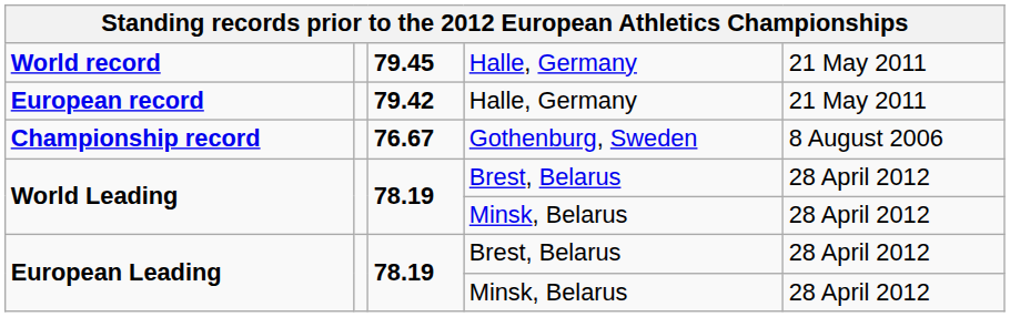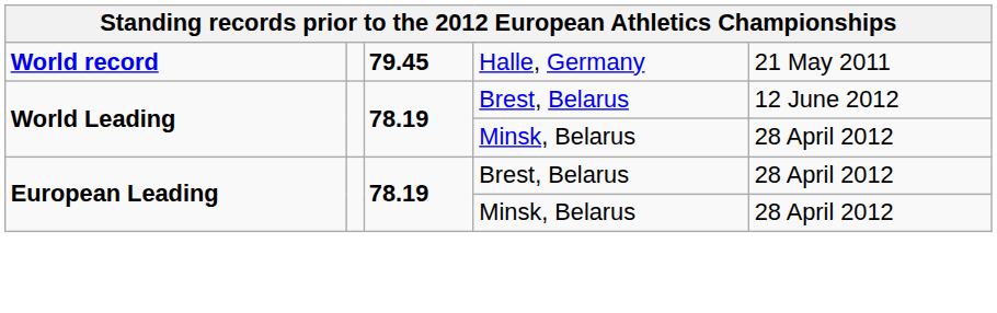- row: European record | 79.42 | Halle, Germany | 21 May 2011
- row: Championship record | 76.67 | Gothenburg, Sweden | 8 August 2006
World Leading / Brest, Belarus | column 5: 28 April 2012 -> 12 June 2012
